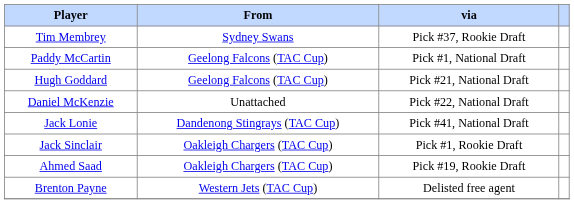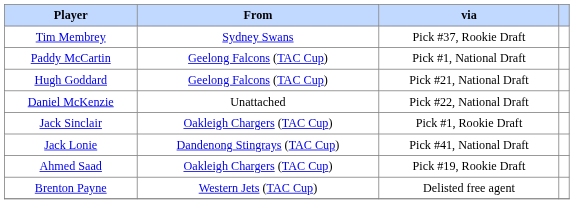rows swapped: Jack Lonie <-> Jack Sinclair
